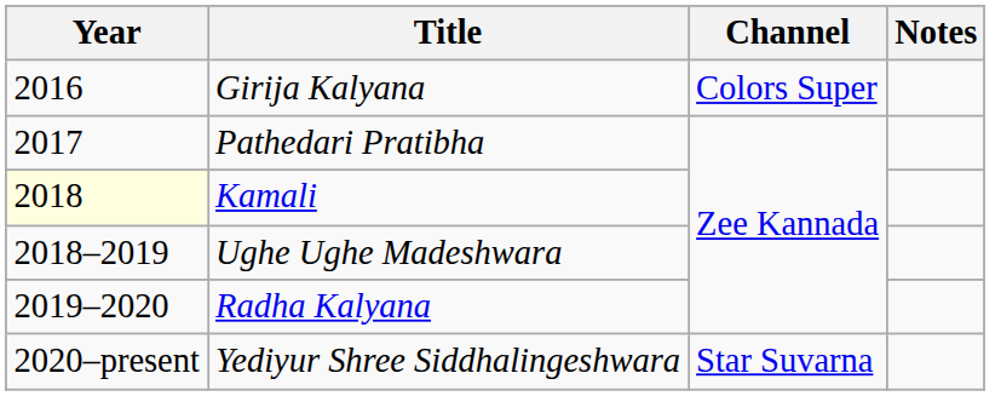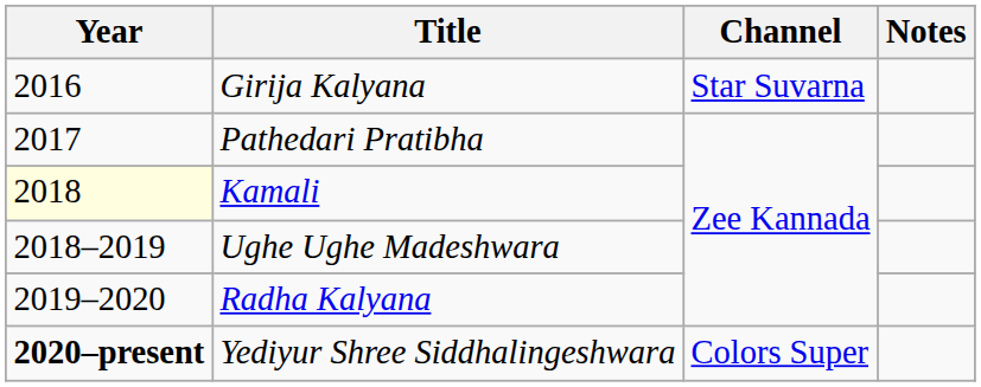Girija Kalyana | Channel: Colors Super -> Star Suvarna
Yediyur Shree Siddhalingeshwara | Year: normal -> bold
Yediyur Shree Siddhalingeshwara | Channel: Star Suvarna -> Colors Super
